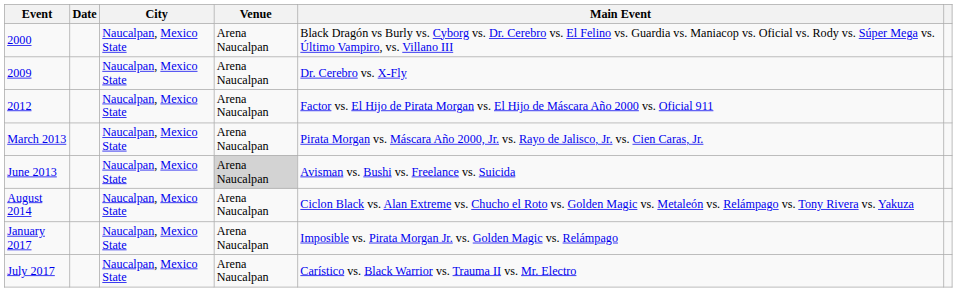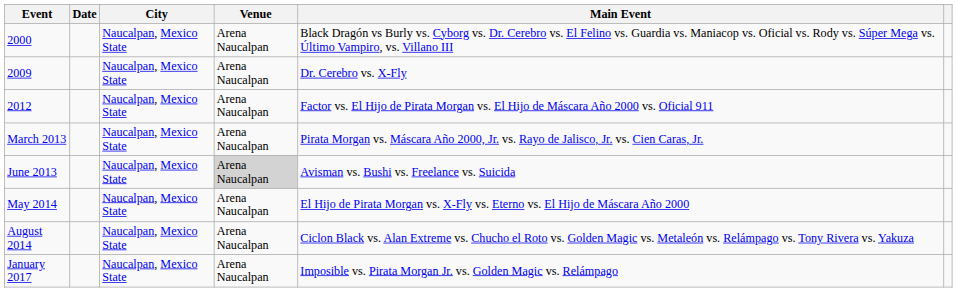+ row: May 2014 | Naucalpan, Mexico State | Arena Naucalpan | El Hijo de Pirata Morgan vs. X-Fly vs. Eterno vs. El Hijo de Máscara Año 2000
- row: July 2017 | Naucalpan, Mexico State | Arena Naucalpan | Carístico vs. Black Warrior vs. Trauma II vs. Mr. Electro
